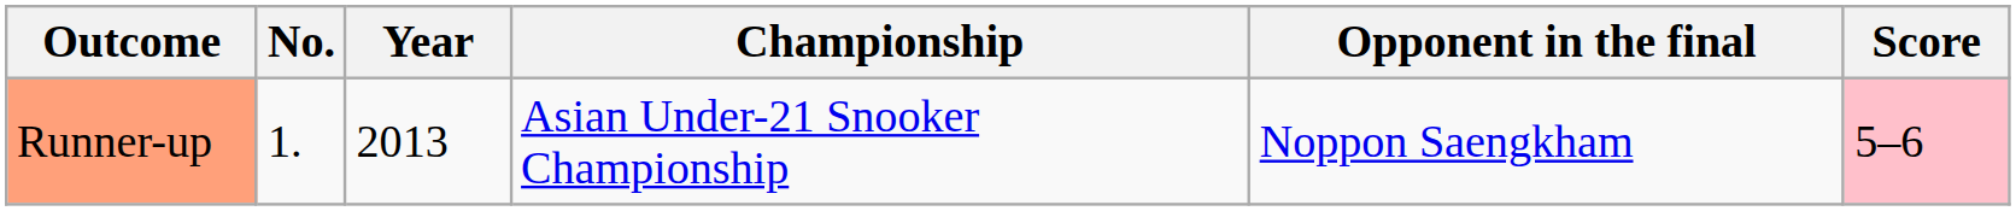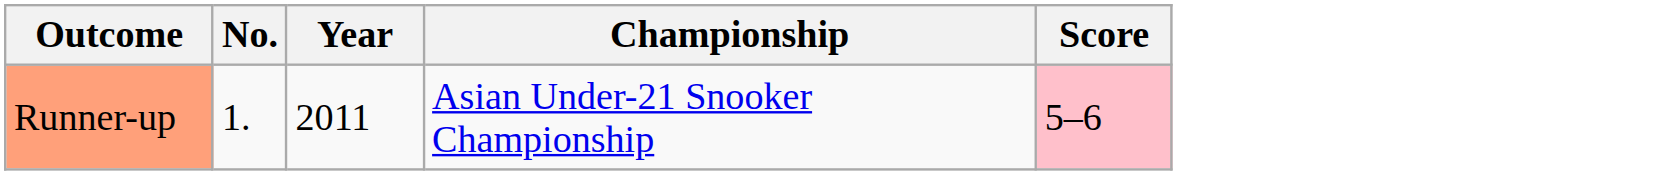- column: Opponent in the final | Noppon Saengkham
Runner-up | Year: 2013 -> 2011
